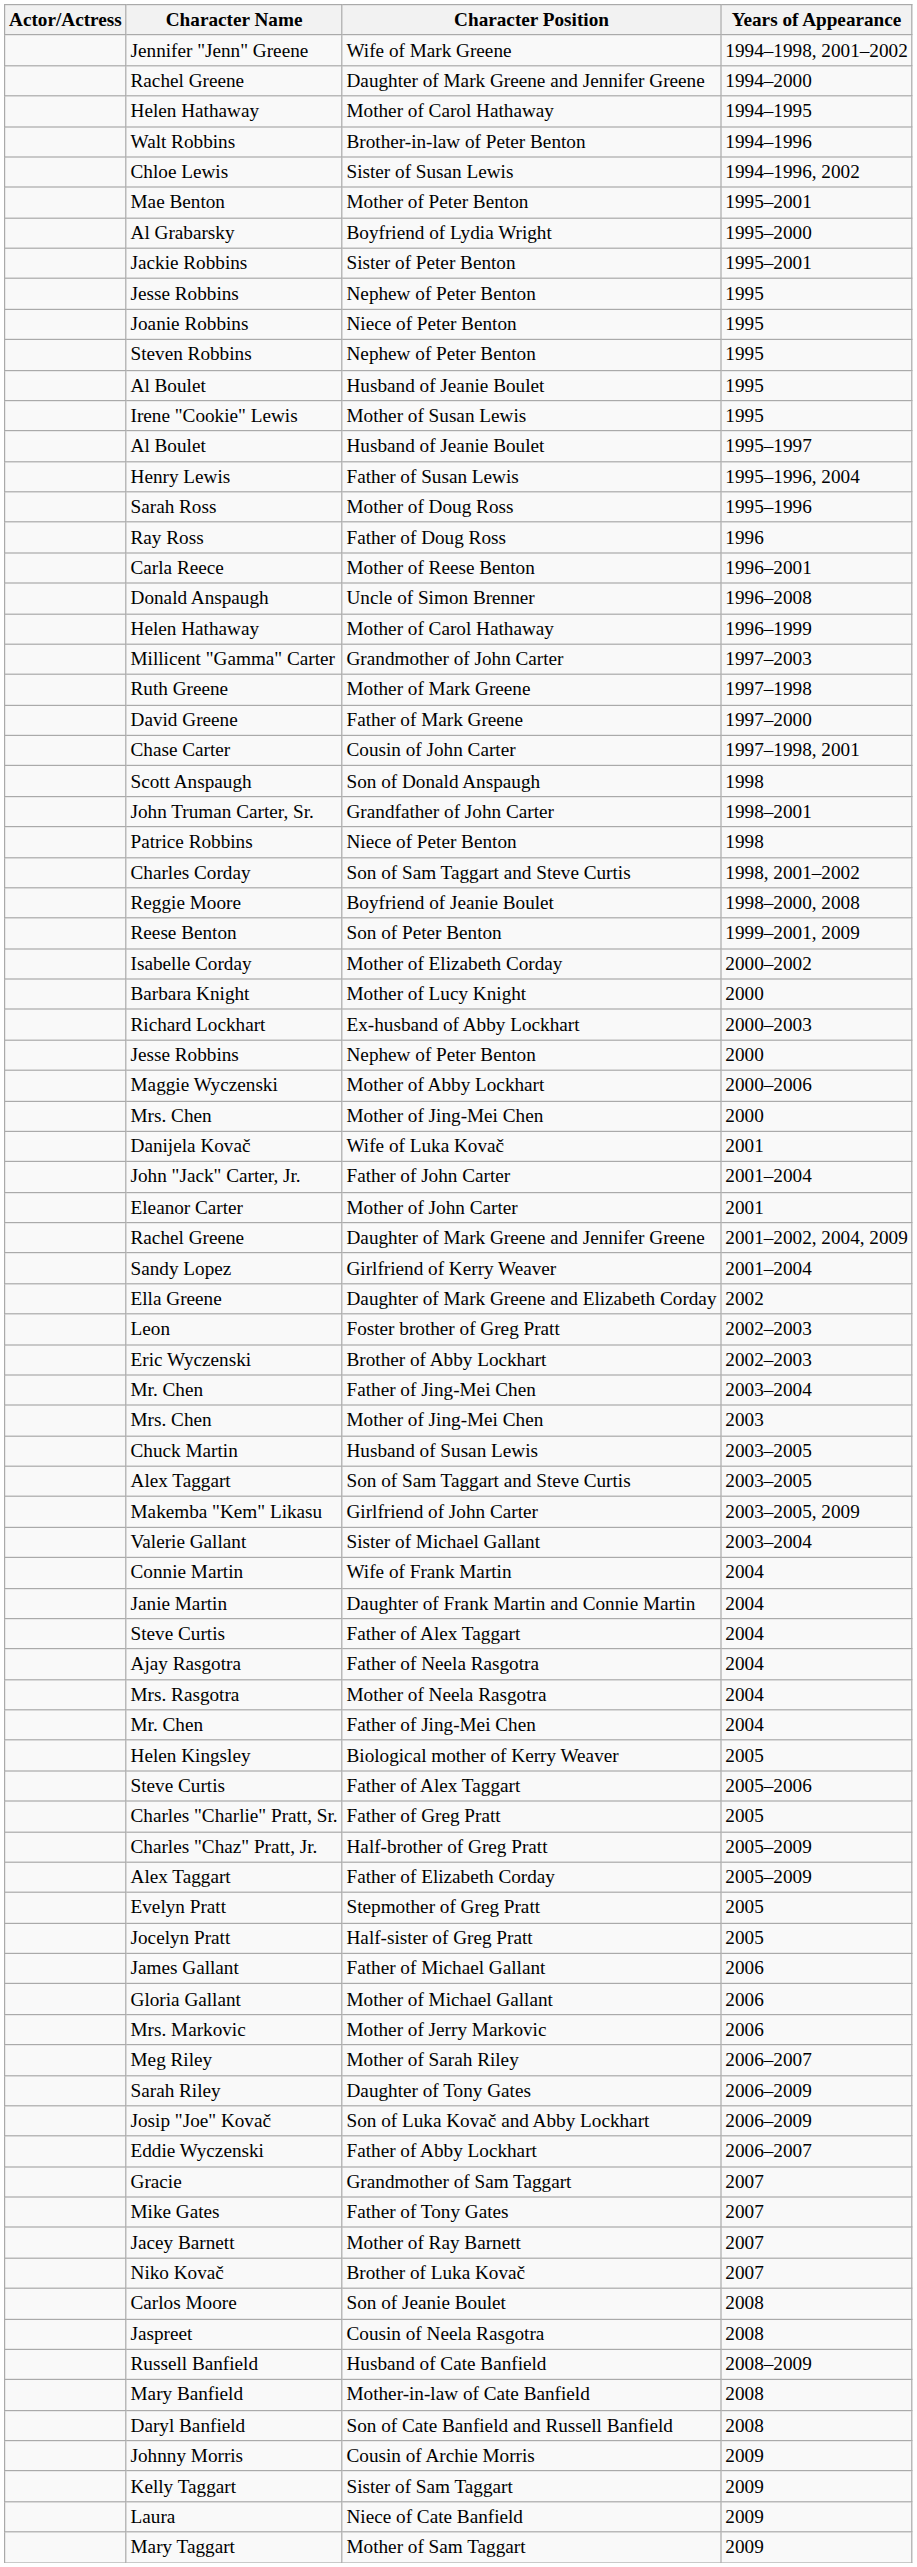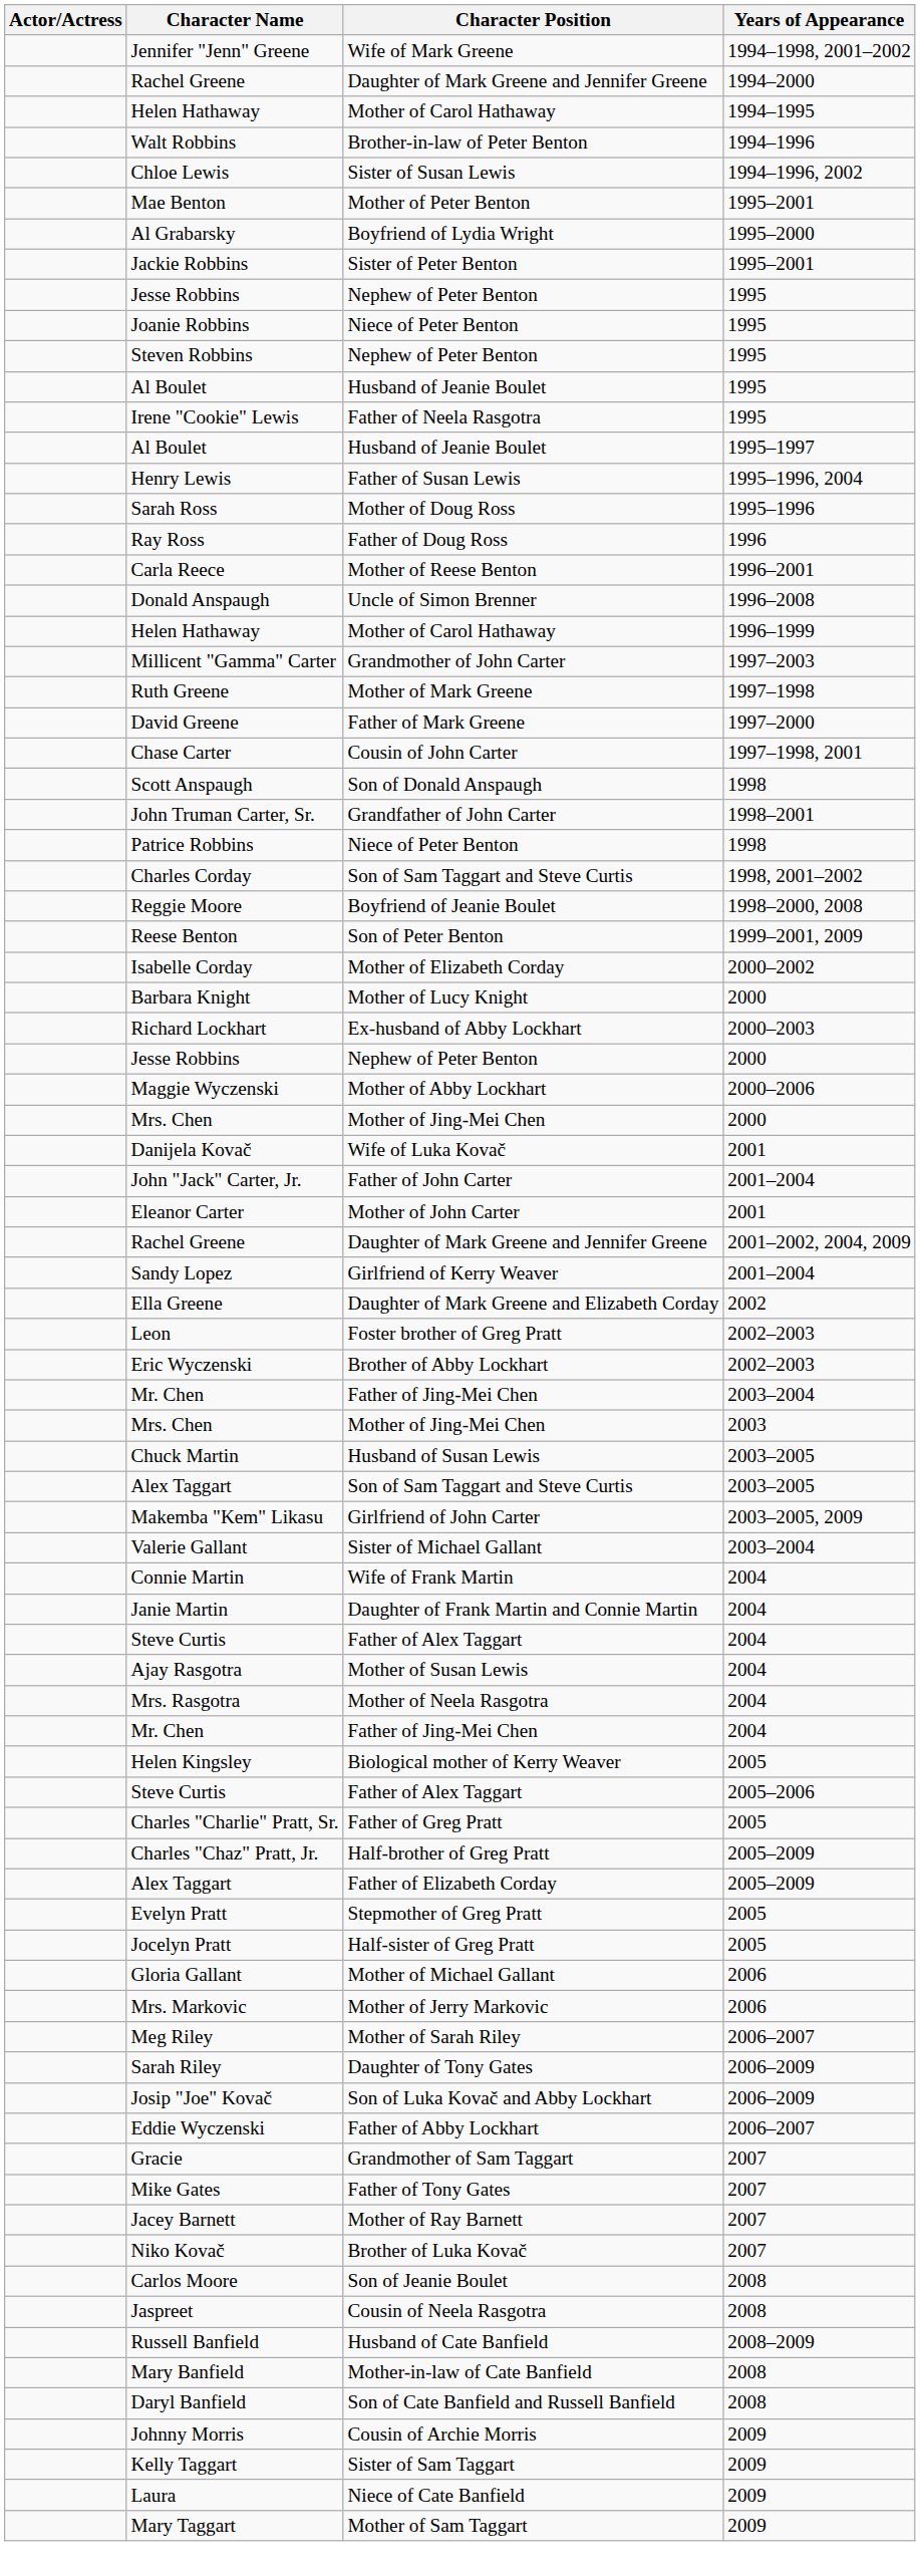Irene "Cookie" Lewis | Character Position: Mother of Susan Lewis -> Father of Neela Rasgotra
Ajay Rasgotra | Character Position: Father of Neela Rasgotra -> Mother of Susan Lewis
- row: James Gallant | Father of Michael Gallant | 2006
